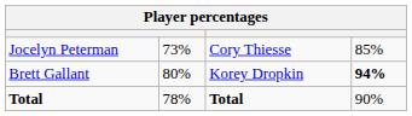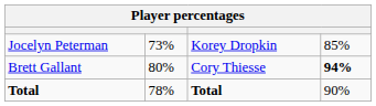Jocelyn Peterman | column 3: Cory Thiesse -> Korey Dropkin
Brett Gallant | column 3: Korey Dropkin -> Cory Thiesse
